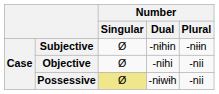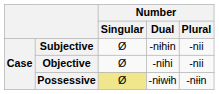Subjective | Number / Plural: -nɨɨn -> -nii
Possessive | Number / Plural: -nii -> -nɨɨn
